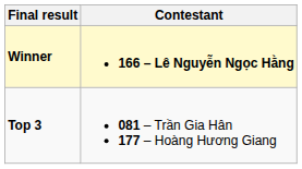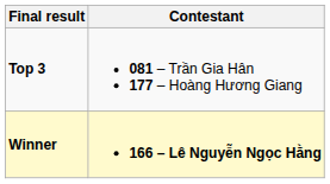rows swapped: Winner <-> Top 3
